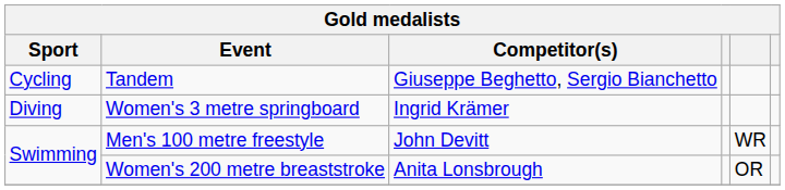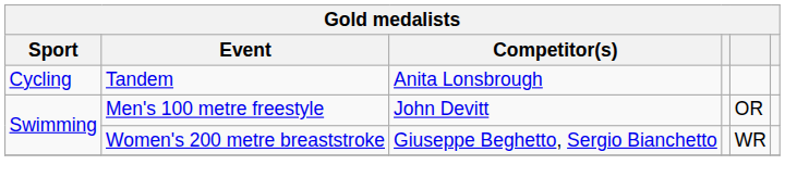Tandem | Competitor(s): Giuseppe Beghetto, Sergio Bianchetto -> Anita Lonsbrough
- row: Diving | Women's 3 metre springboard | Ingrid Krämer
Men's 100 metre freestyle | column 5: WR -> OR
Women's 200 metre breaststroke | Competitor(s): Anita Lonsbrough -> Giuseppe Beghetto, Sergio Bianchetto
Women's 200 metre breaststroke | column 5: OR -> WR
